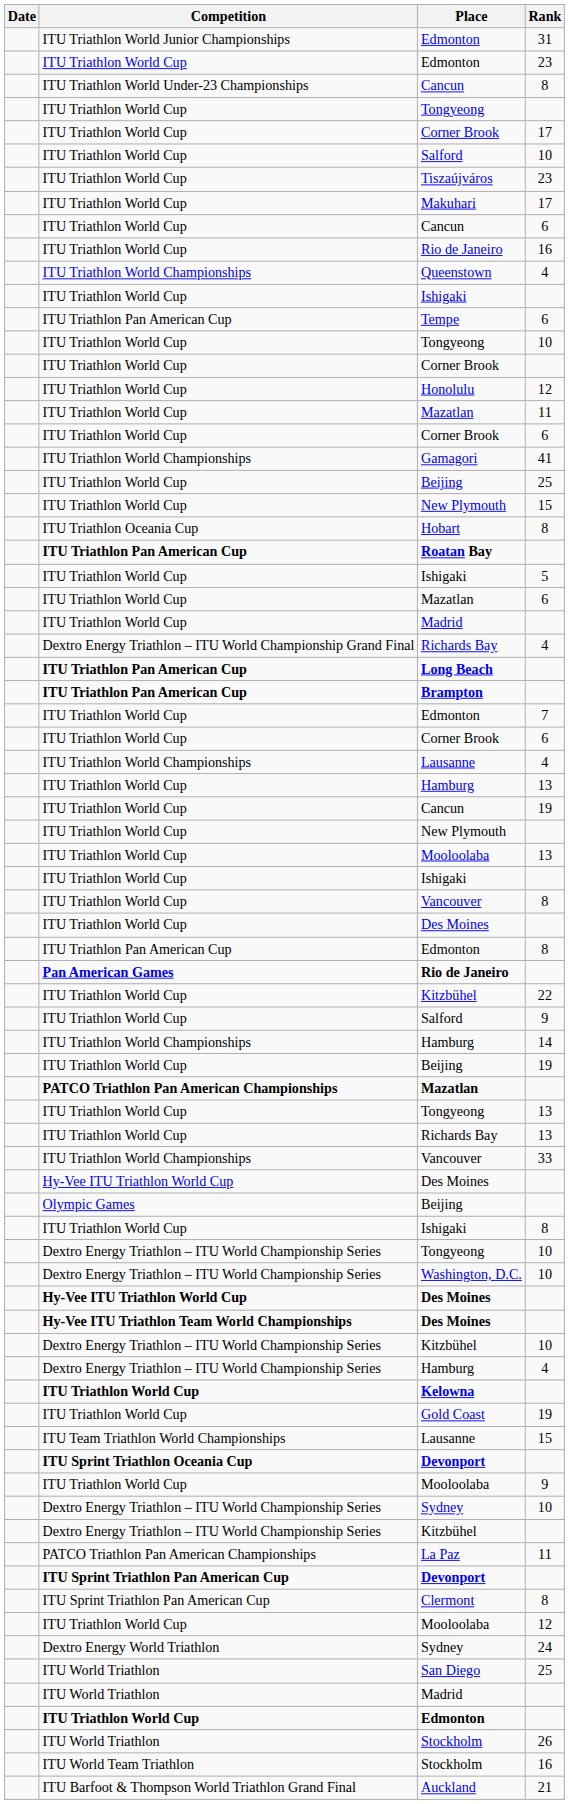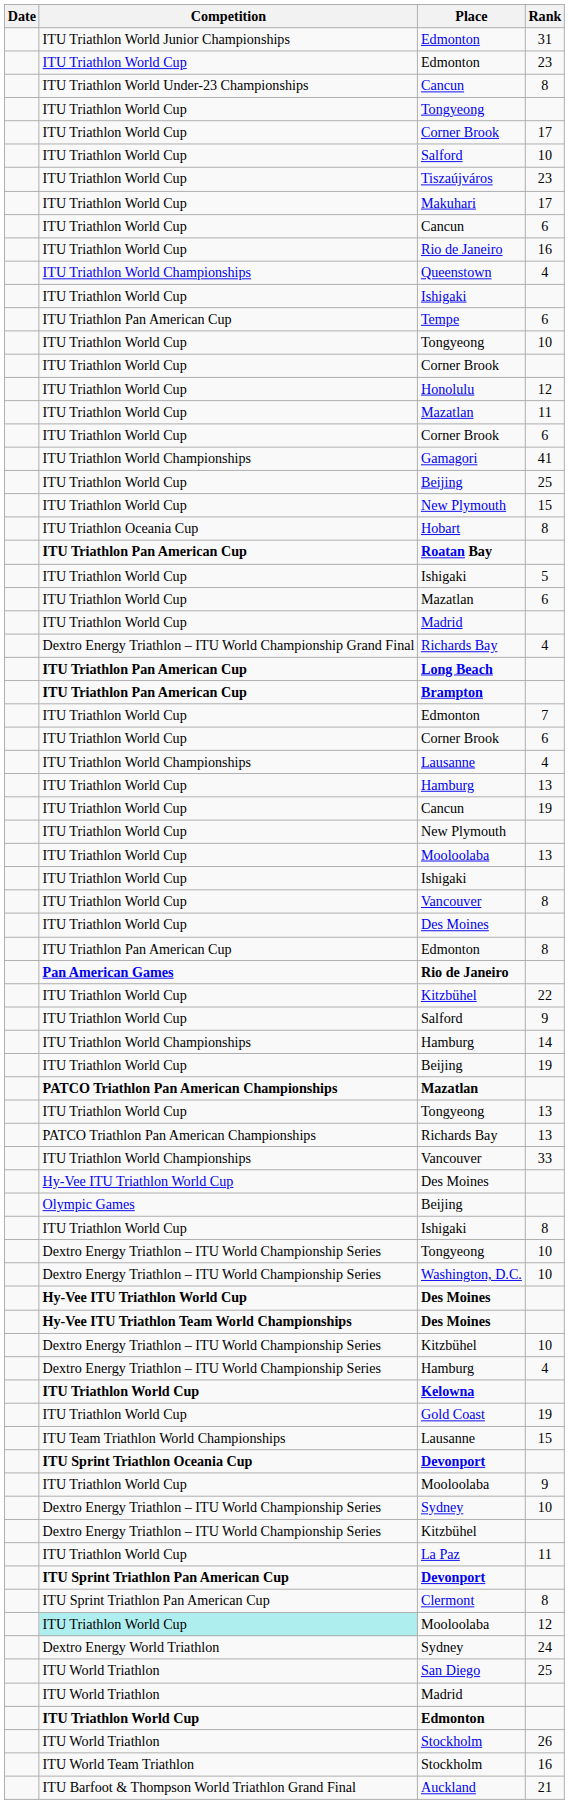Richards Bay / 13 | Competition: ITU Triathlon World Cup -> PATCO Triathlon Pan American Championships
La Paz | Competition: PATCO Triathlon Pan American Championships -> ITU Triathlon World Cup
Mooloolaba / 12 | Competition: no background -> paleturquoise background
